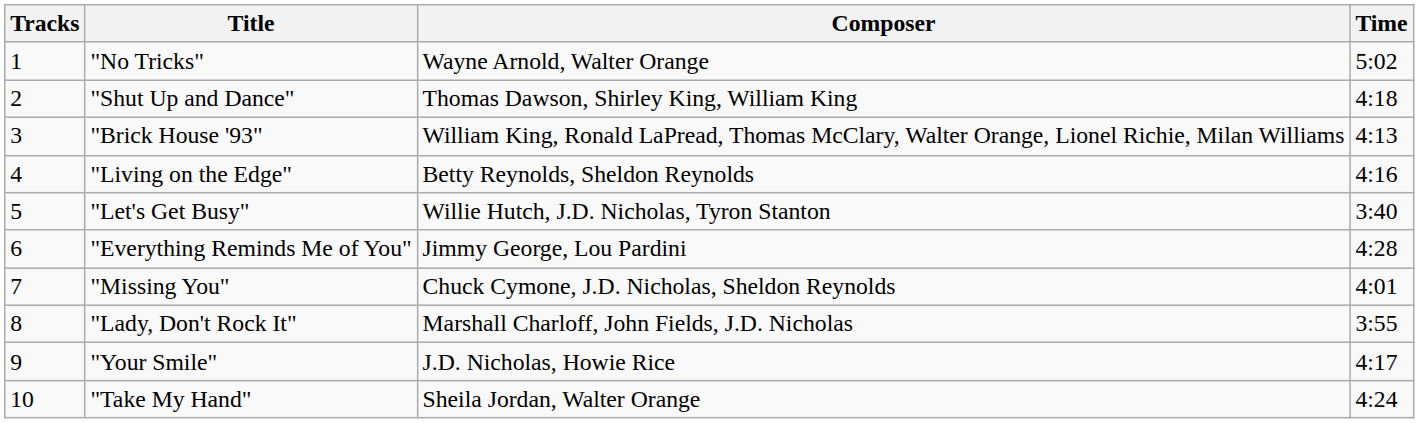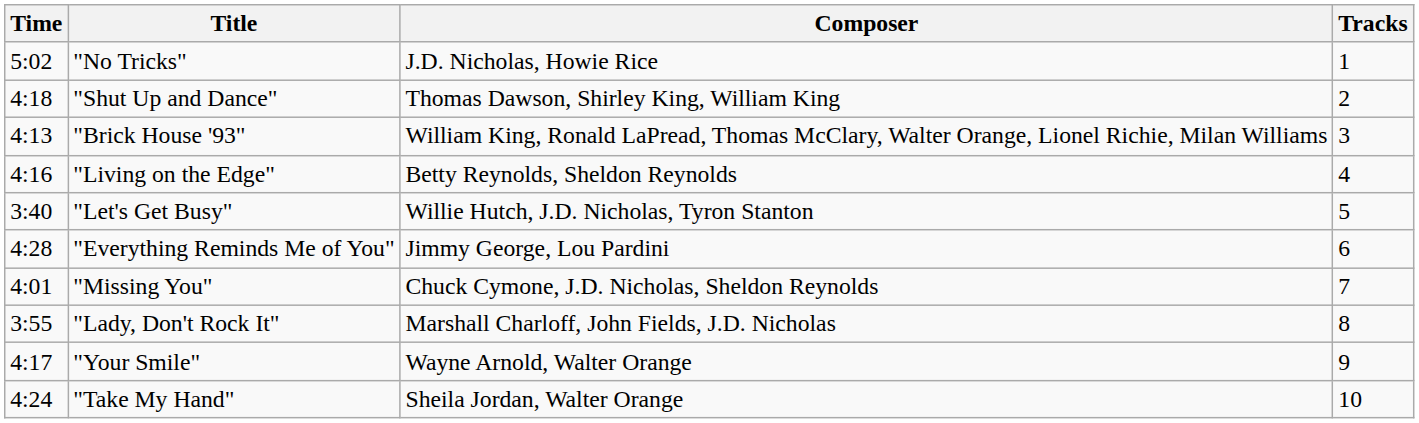columns swapped: Tracks <-> Time
"No Tricks" | Composer: Wayne Arnold, Walter Orange -> J.D. Nicholas, Howie Rice
"Your Smile" | Composer: J.D. Nicholas, Howie Rice -> Wayne Arnold, Walter Orange
